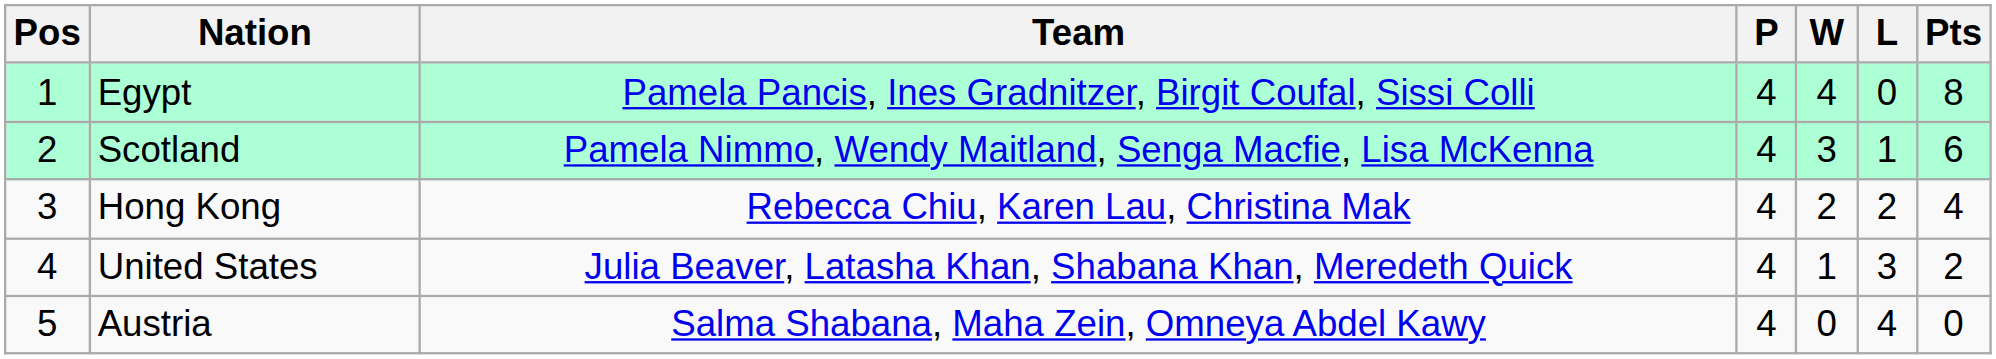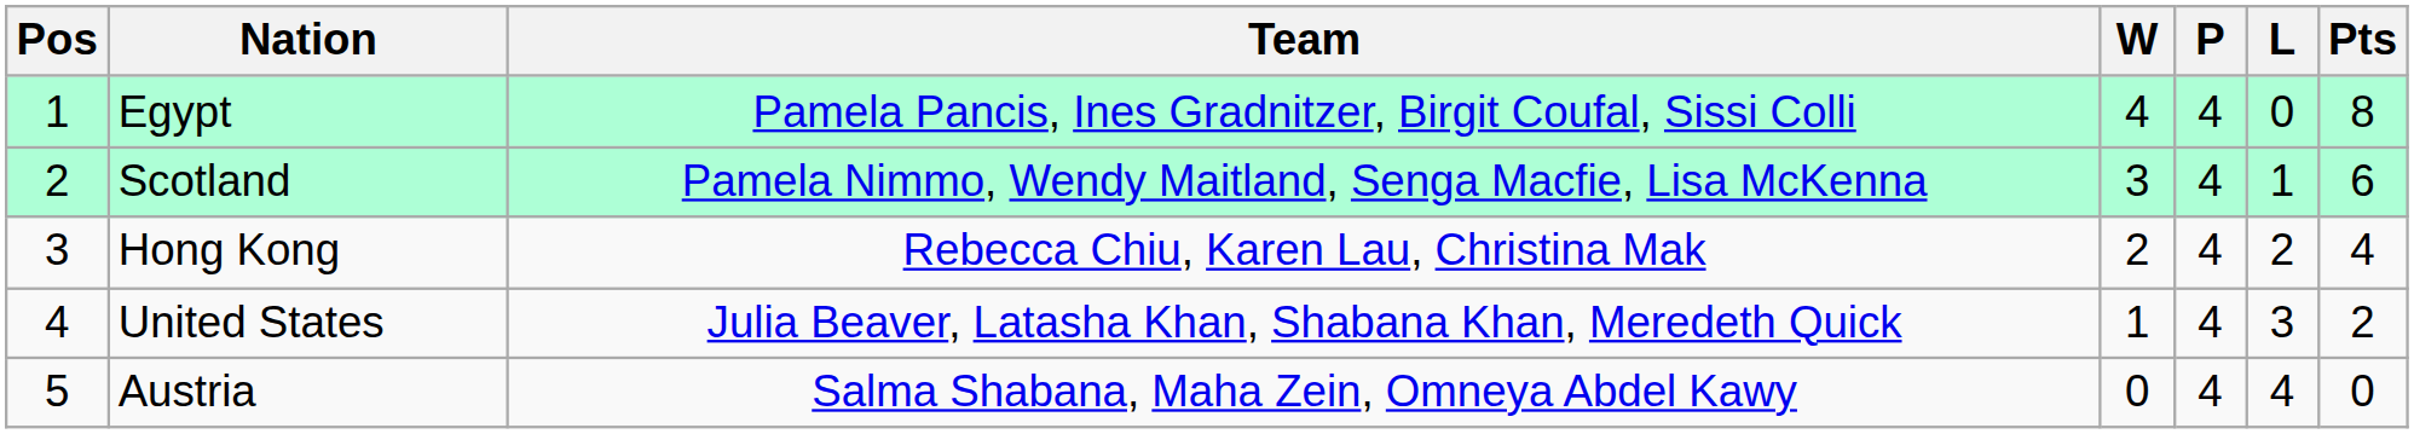columns swapped: P <-> W
